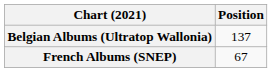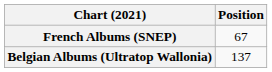rows swapped: Belgian Albums (Ultratop Wallonia) <-> French Albums (SNEP)
